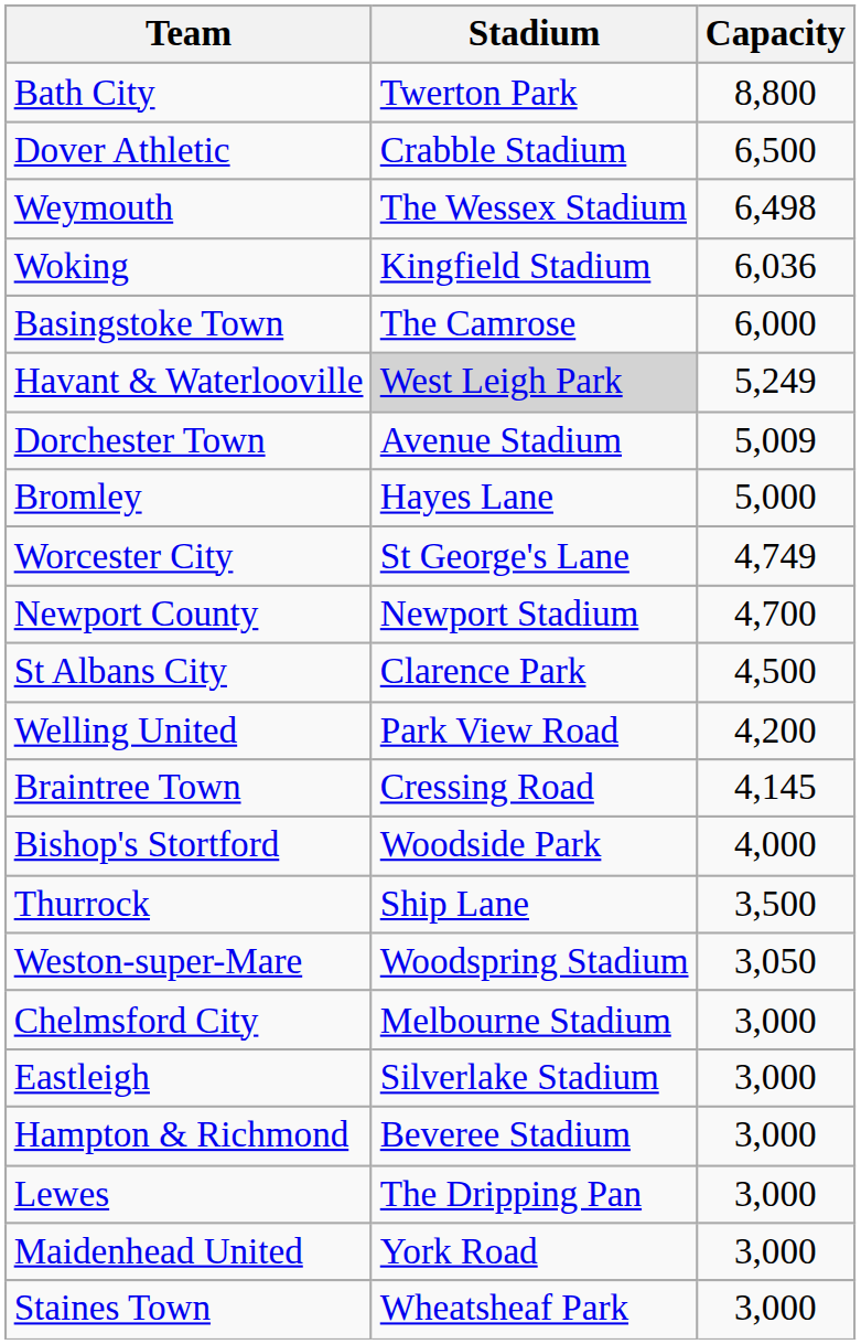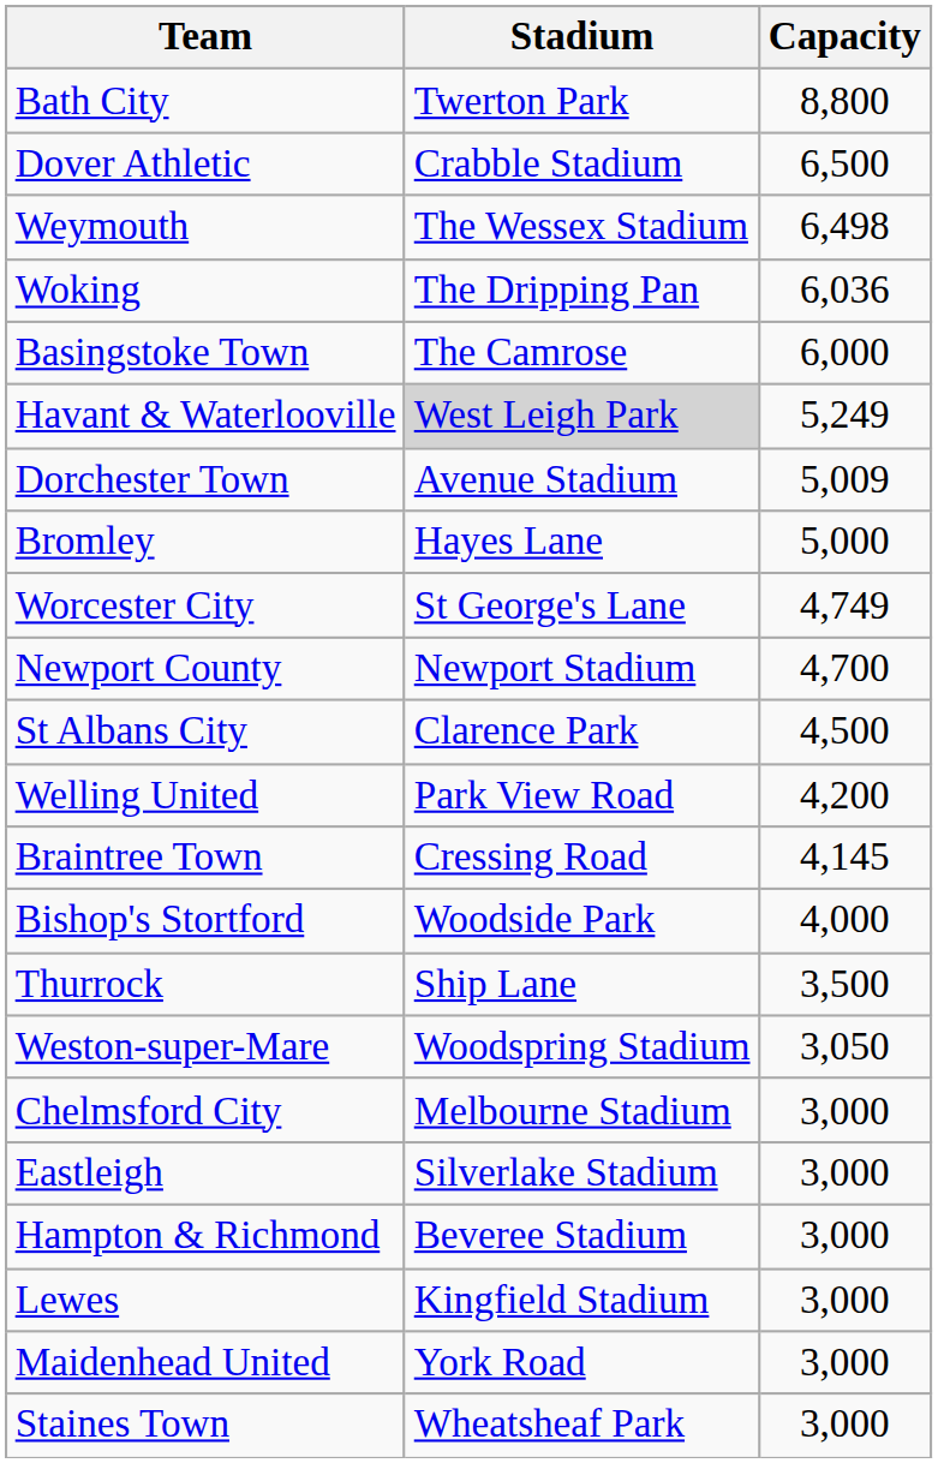Woking | Stadium: Kingfield Stadium -> The Dripping Pan
Lewes | Stadium: The Dripping Pan -> Kingfield Stadium
